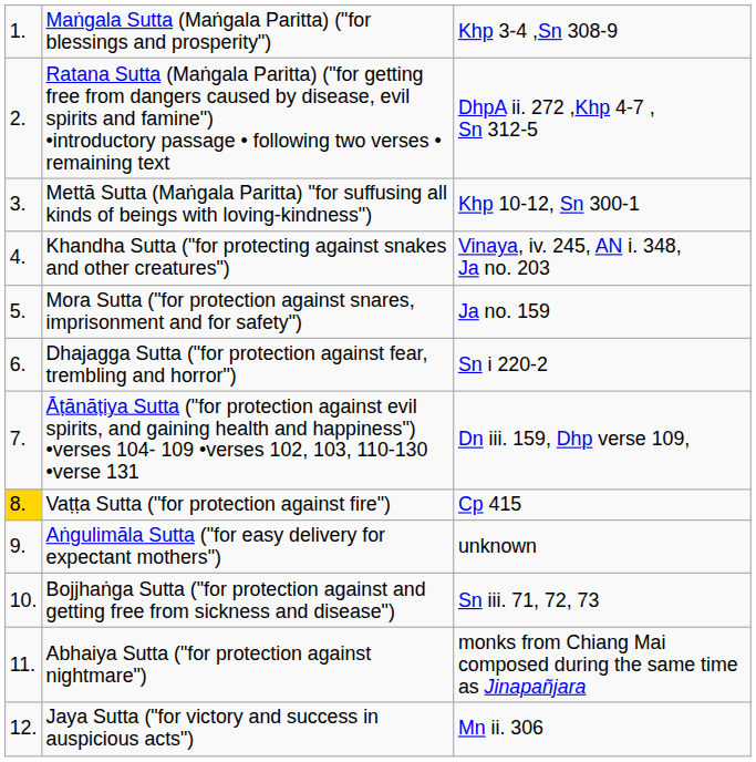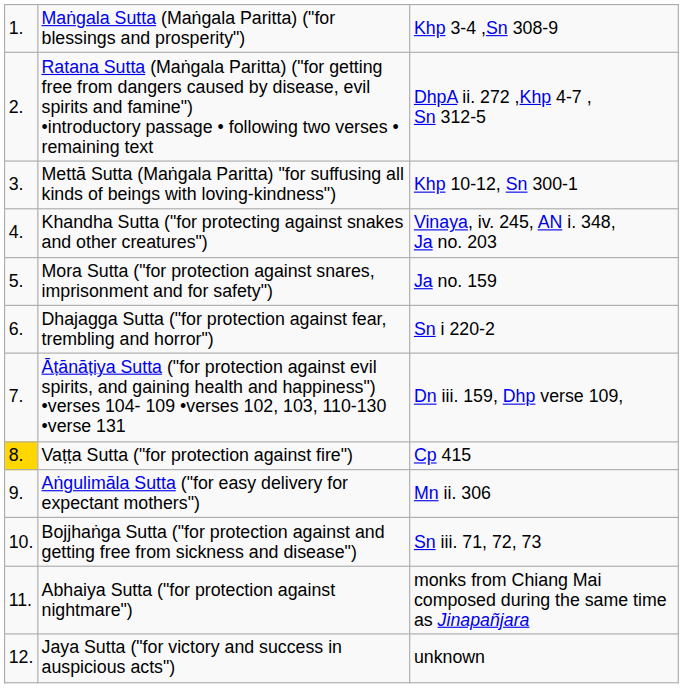Aṅgulimāla Sutta ("for easy delivery for expectant mothers") | column 3: unknown -> Mn ii. 306
Jaya Sutta ("for victory and success in auspicious acts") | column 3: Mn ii. 306 -> unknown
